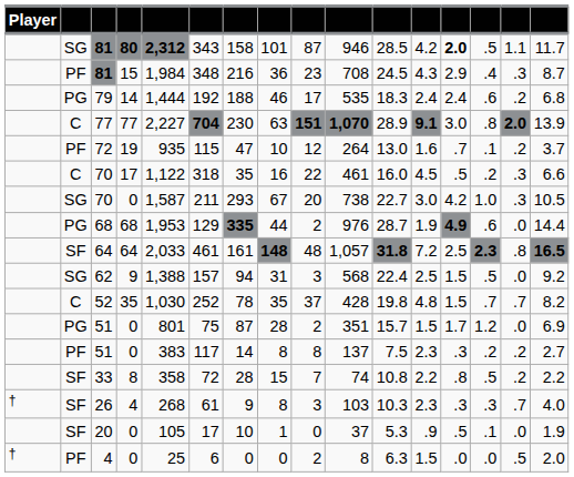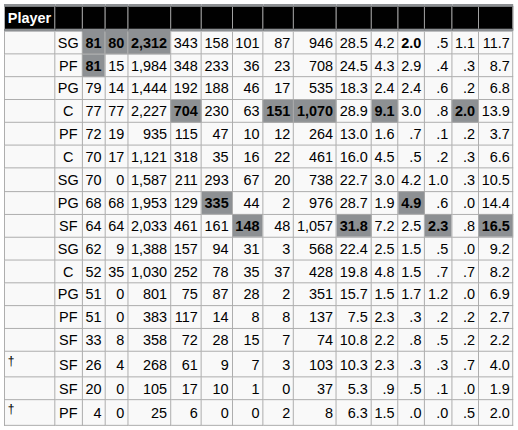PF / 81 | column 7: 216 -> 233
C / 70 | column 5: 1,122 -> 1,121
26 | column 8: 8 -> 7
